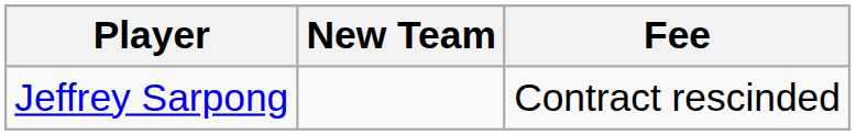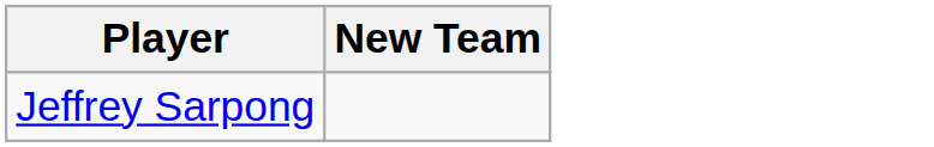- column: Fee | Contract rescinded
